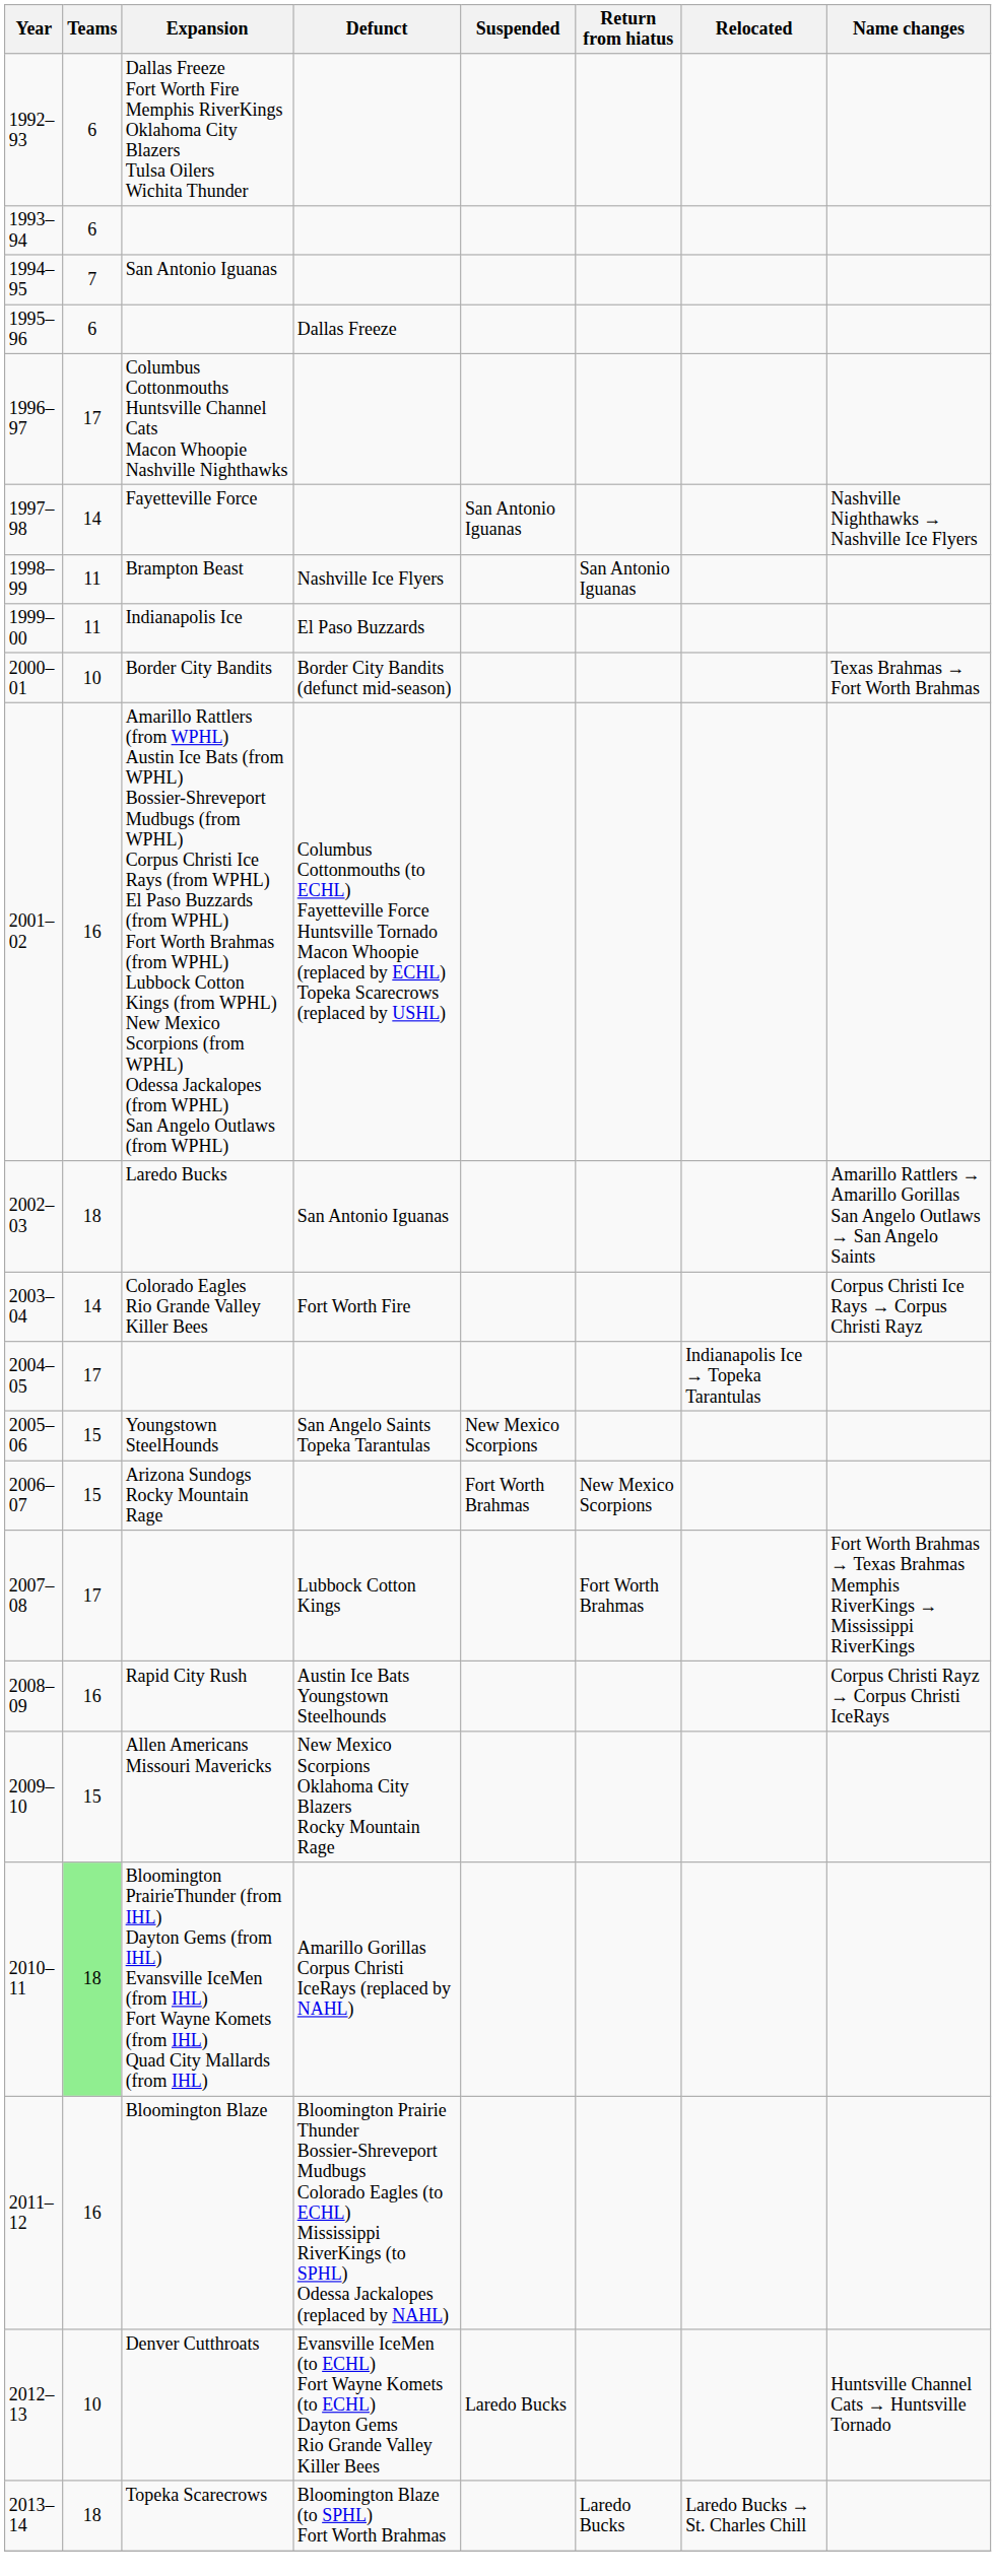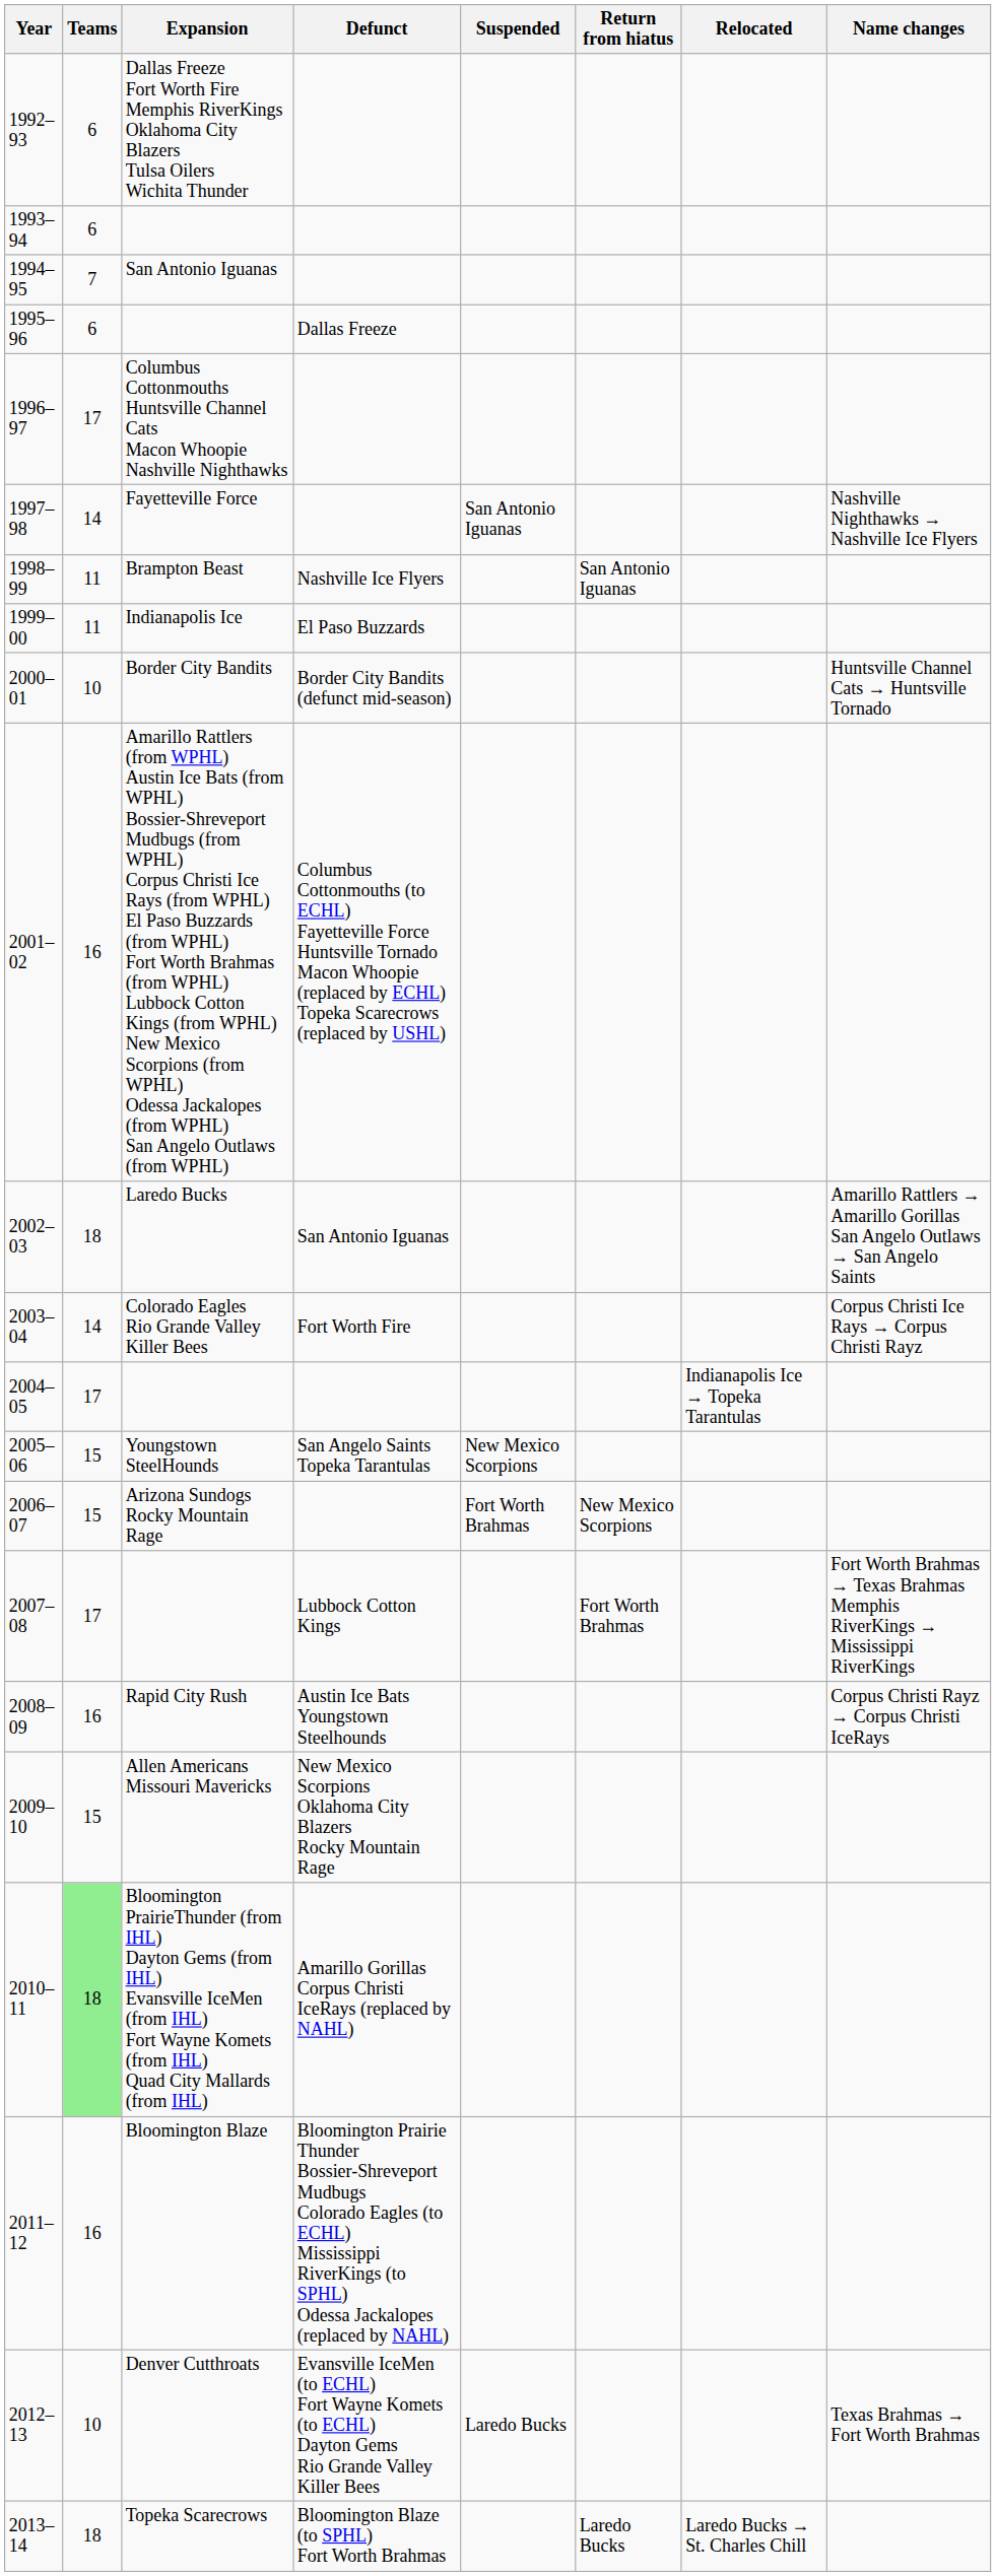2000–01 | Name changes: Texas Brahmas → Fort Worth Brahmas -> Huntsville Channel Cats → Huntsville Tornado
2012–13 | Name changes: Huntsville Channel Cats → Huntsville Tornado -> Texas Brahmas → Fort Worth Brahmas
